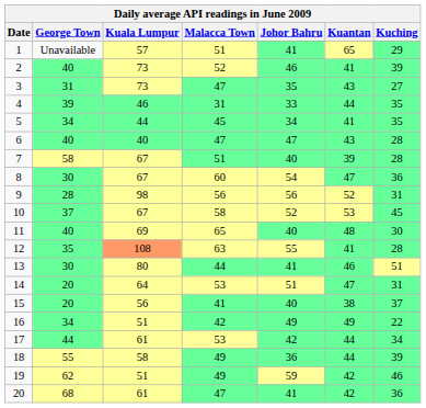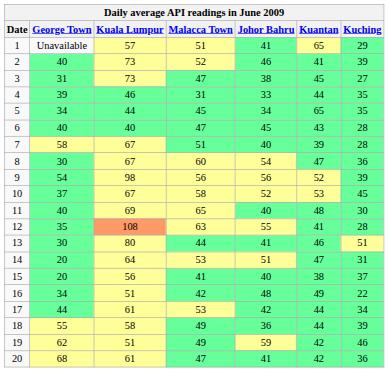3 | Johor Bahru: 35 -> 38
3 | Kuantan: 43 -> 45
5 | Kuantan: 41 -> 65
6 | Johor Bahru: 47 -> 45
9 | George Town: 28 -> 54
9 | Kuching: 31 -> 39
16 | Johor Bahru: 49 -> 48
